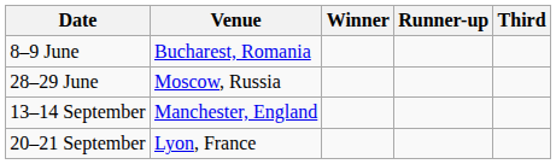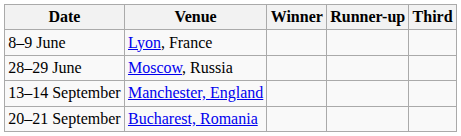8–9 June | Venue: Bucharest, Romania -> Lyon, France
20–21 September | Venue: Lyon, France -> Bucharest, Romania
